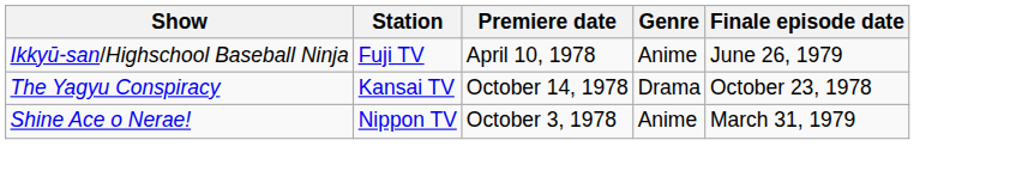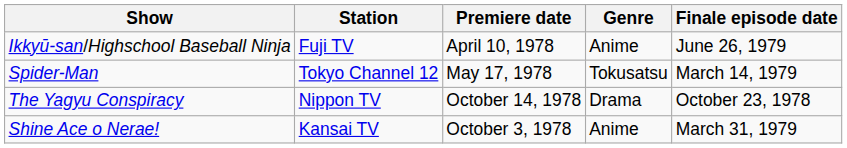+ row: Spider-Man | Tokyo Channel 12 | May 17, 1978 | Tokusatsu | March 14, 1979
The Yagyu Conspiracy | Station: Kansai TV -> Nippon TV
Shine Ace o Nerae! | Station: Nippon TV -> Kansai TV
